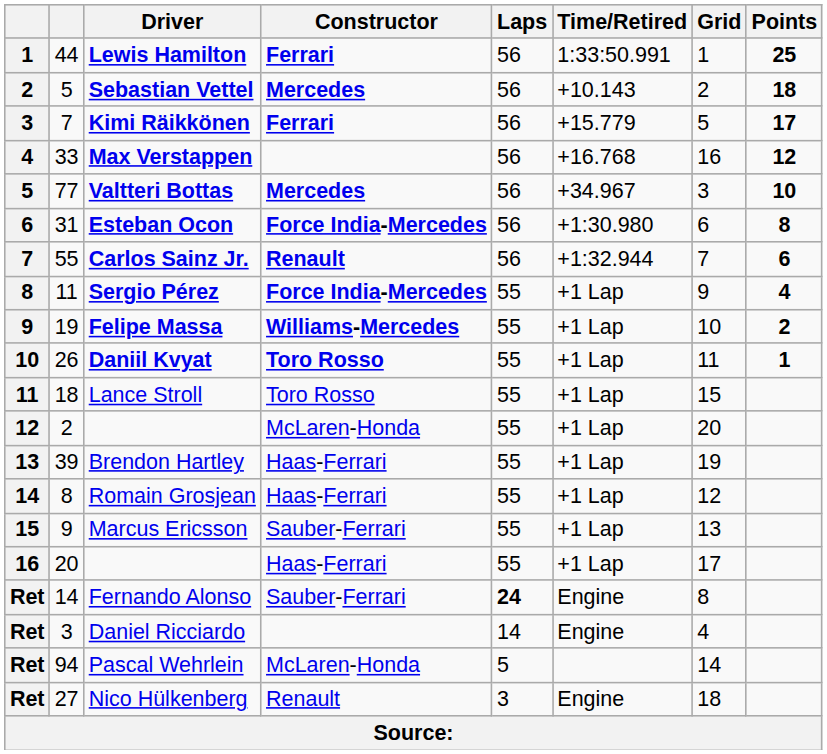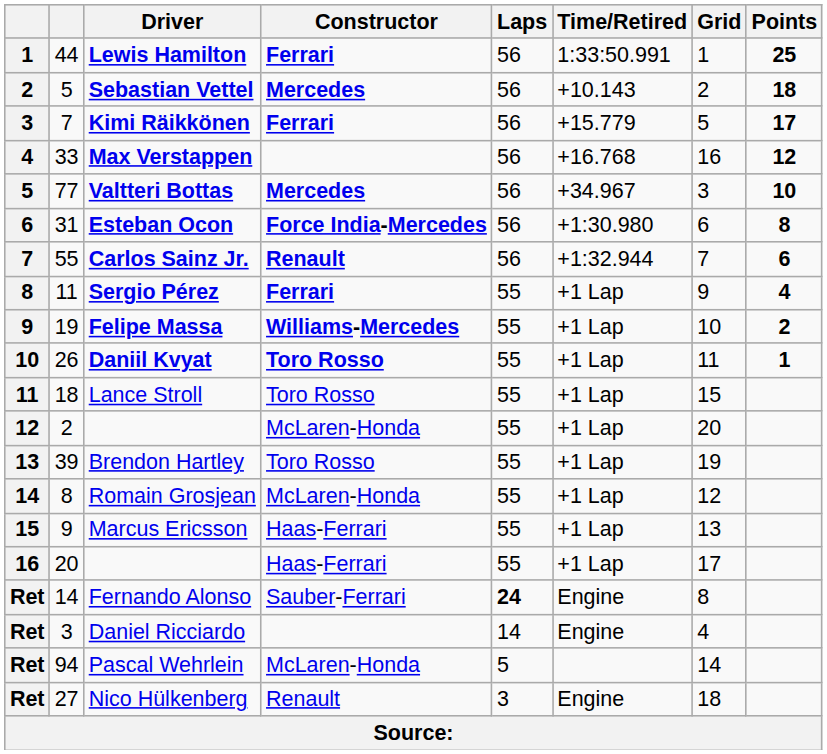Sergio Pérez | Constructor: Force India-Mercedes -> Ferrari
Brendon Hartley | Constructor: Haas-Ferrari -> Toro Rosso
Romain Grosjean | Constructor: Haas-Ferrari -> McLaren-Honda
Marcus Ericsson | Constructor: Sauber-Ferrari -> Haas-Ferrari
